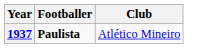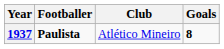+ column: Goals | 8
